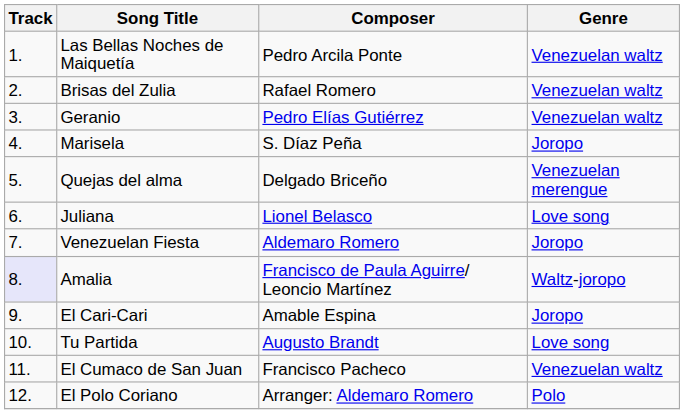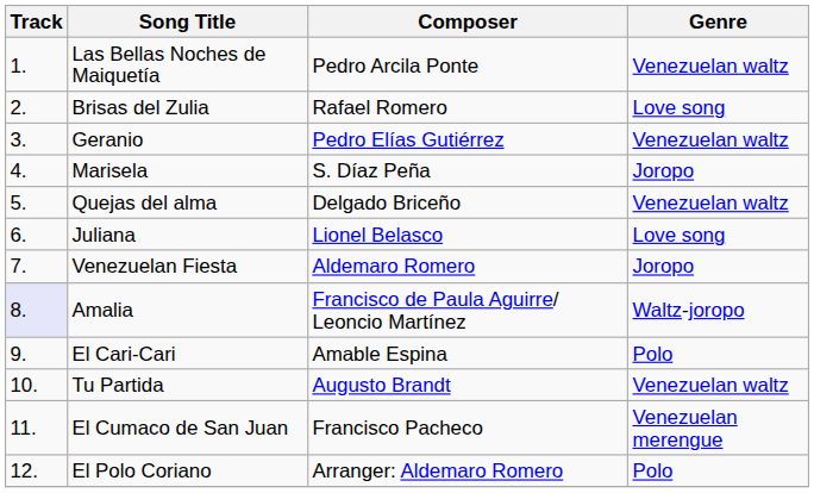Brisas del Zulia | Genre: Venezuelan waltz -> Love song
Quejas del alma | Genre: Venezuelan merengue -> Venezuelan waltz
El Cari-Cari | Genre: Joropo -> Polo
Tu Partida | Genre: Love song -> Venezuelan waltz
El Cumaco de San Juan | Genre: Venezuelan waltz -> Venezuelan merengue
